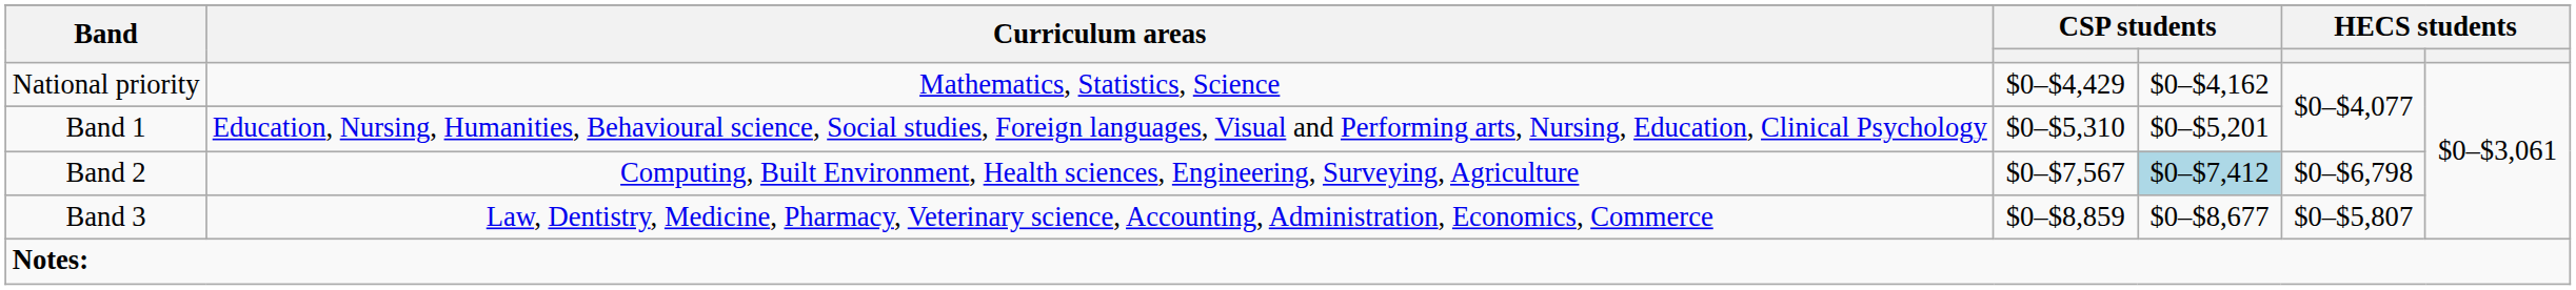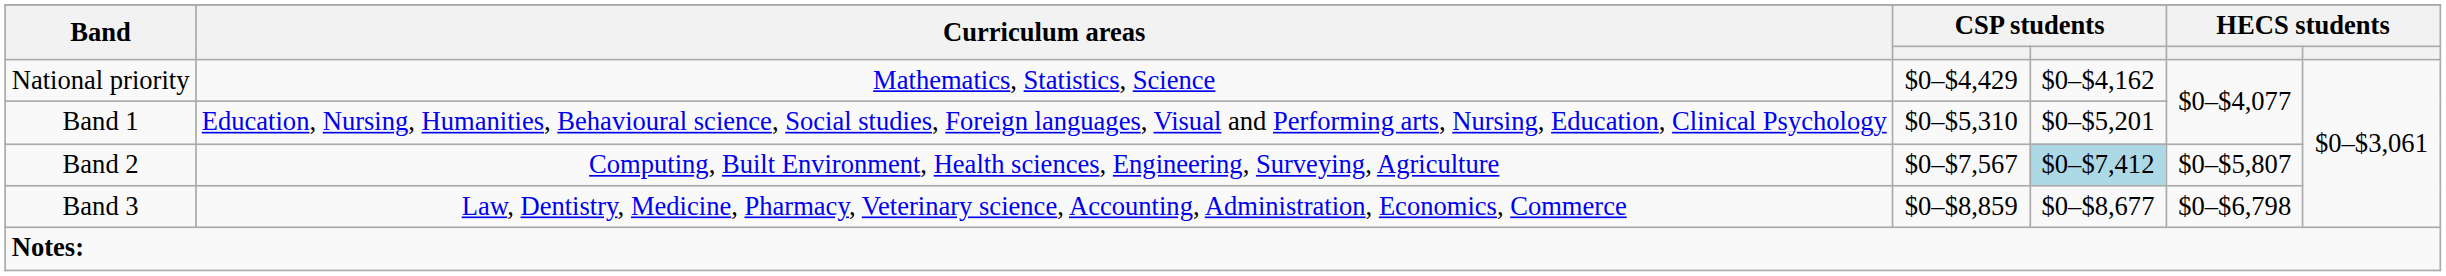Band 2 | column 5: $0–$6,798 -> $0–$5,807
Band 3 | column 5: $0–$5,807 -> $0–$6,798
